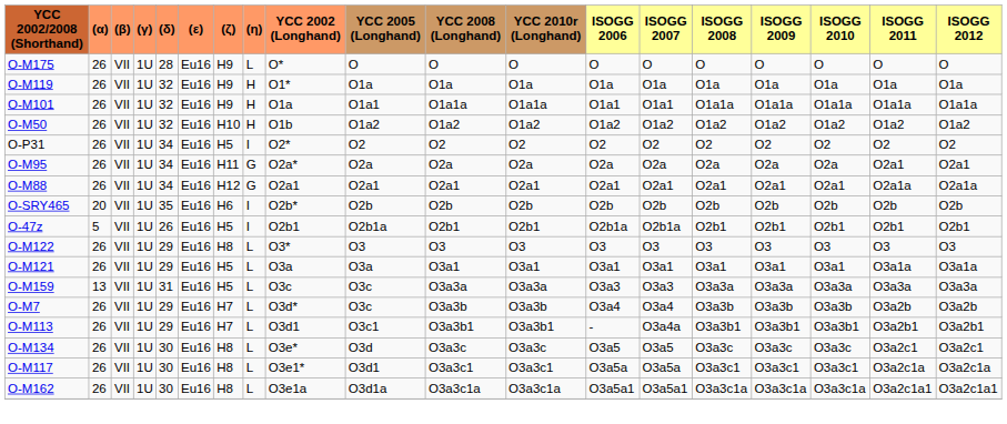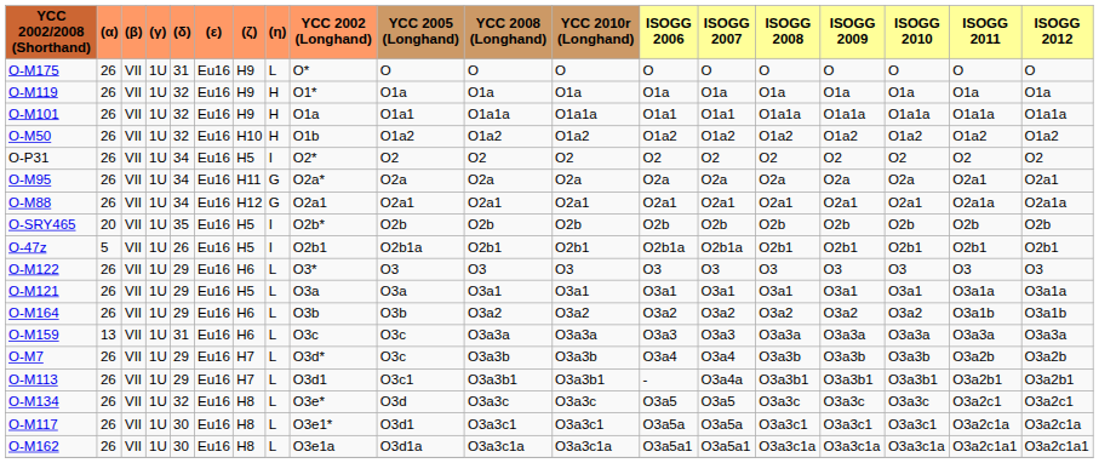O-M175 | (δ): 28 -> 31
O-SRY465 | (ζ): H6 -> H5
O-M122 | (ζ): H8 -> H6
+ row: O-M164 | 26 | VII | 1U | 29 | Eu16 | H6 | L | O3b | O3b | O3a2 | O3a2 | O3a2 | O3a2 | O3a2 | O3a2 | O3a2 | O3a1b | O3a1b
O-M159 | (ζ): H5 -> H6
O-M134 | (δ): 30 -> 32
